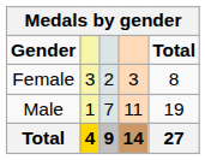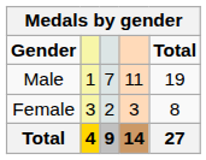rows swapped: Male <-> Female
